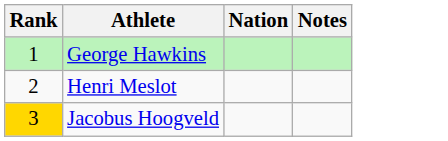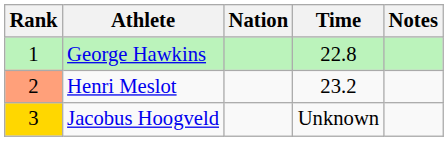+ column: Time | 22.8 | 23.2 | Unknown
Henri Meslot | Rank: no background -> lightsalmon background
